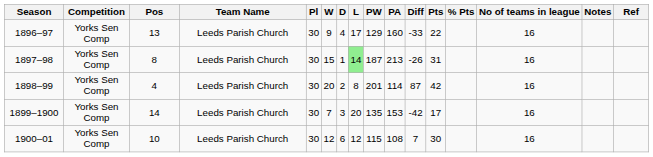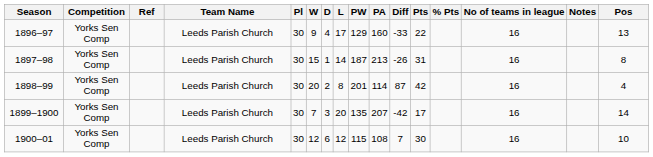columns swapped: Pos <-> Ref
1897–98 | L: lightgreen background -> no background
1899–1900 | PA: 153 -> 207
